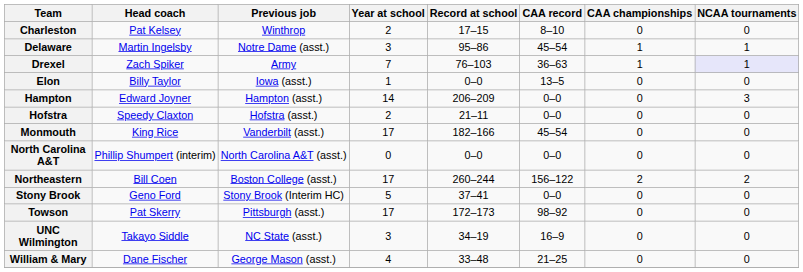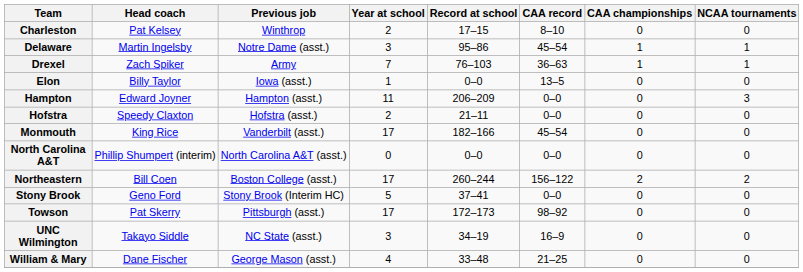Drexel | NCAA tournaments: lavender background -> no background
Hampton | Year at school: 14 -> 11
